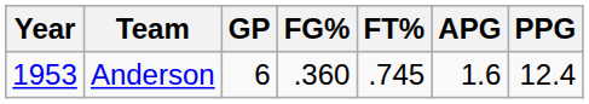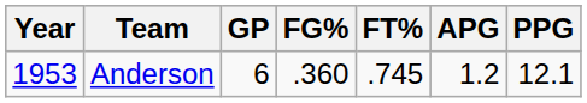Anderson | APG: 1.6 -> 1.2
Anderson | PPG: 12.4 -> 12.1
